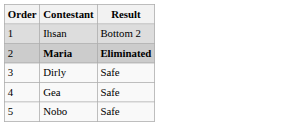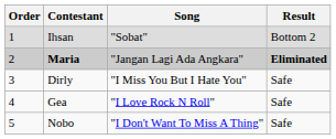+ column: Song | "Sobat" | "Jangan Lagi Ada Angkara" | "I Miss You But I Hate You" | "I Love Rock N Roll" | "I Don't Want To Miss A Thing"
